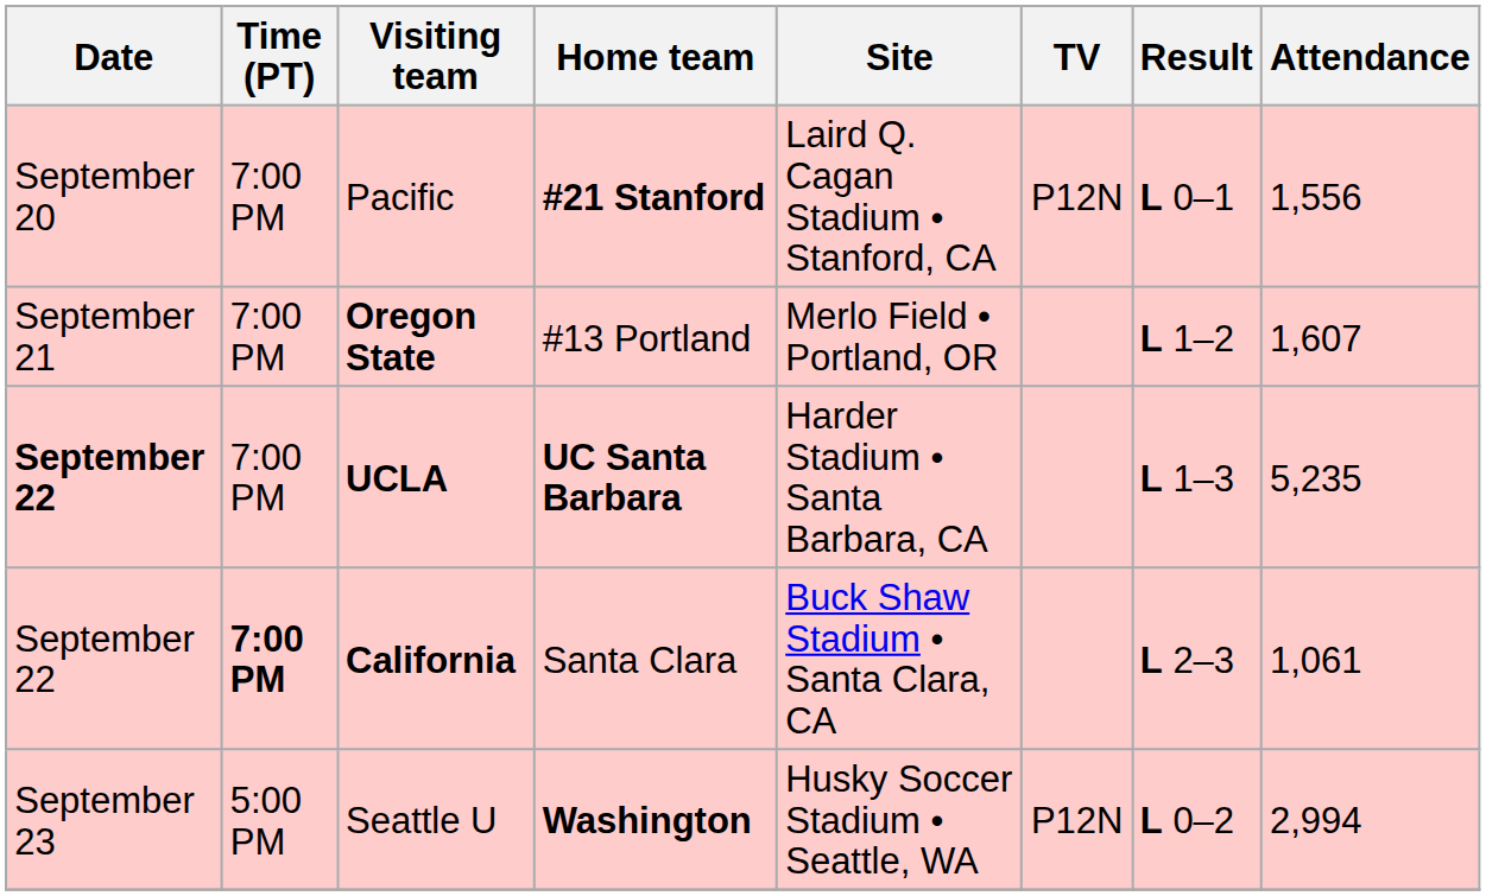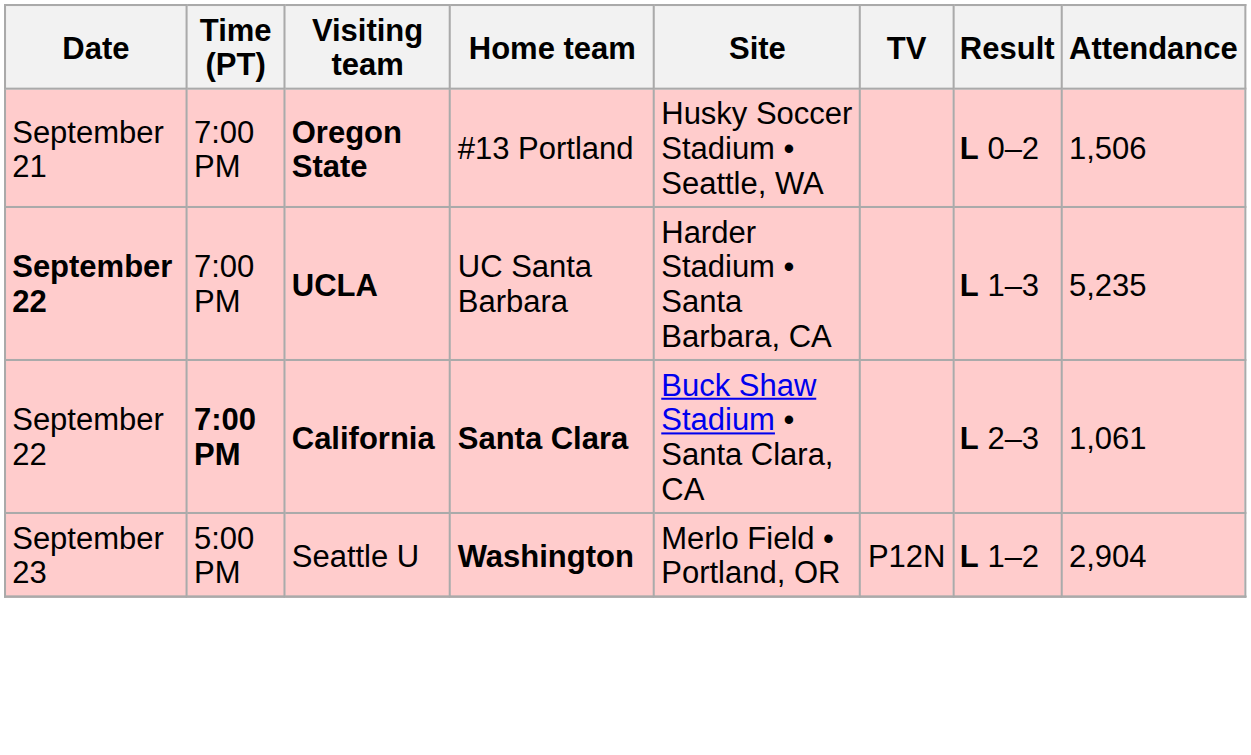- row: September 20 | 7:00 PM | Pacific | #21 Stanford | Laird Q. Cagan Stadium • Stanford, CA | P12N | L 0–1 | 1,556
Oregon State | Site: Merlo Field • Portland, OR -> Husky Soccer Stadium • Seattle, WA
Oregon State | Result: L 1–2 -> L 0–2
Oregon State | Attendance: 1,607 -> 1,506
UCLA | Home team: bold -> normal
California | Home team: normal -> bold
Seattle U | Site: Husky Soccer Stadium • Seattle, WA -> Merlo Field • Portland, OR
Seattle U | Result: L 0–2 -> L 1–2
Seattle U | Attendance: 2,994 -> 2,904
